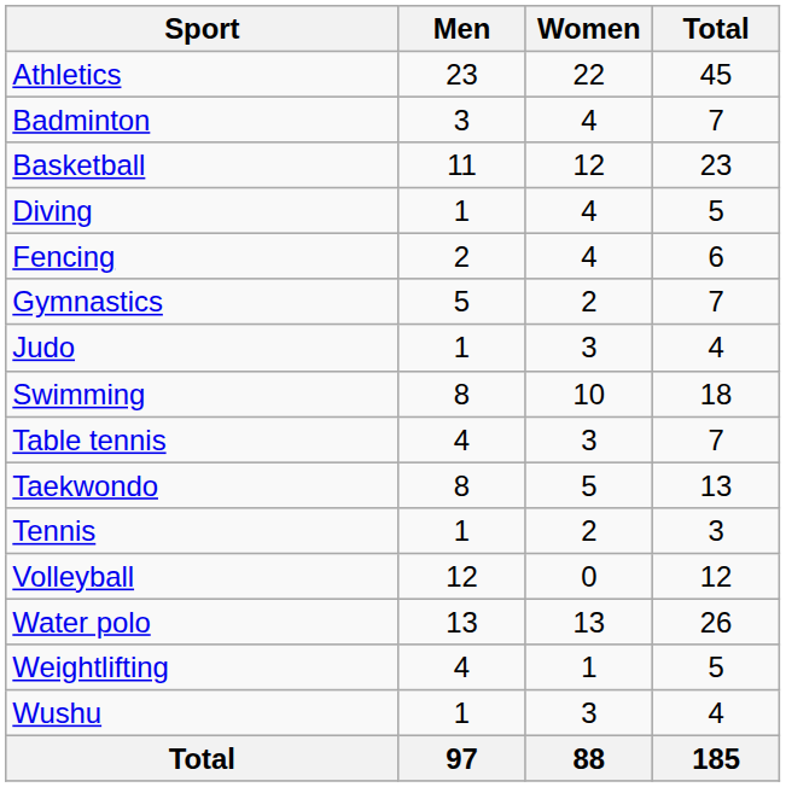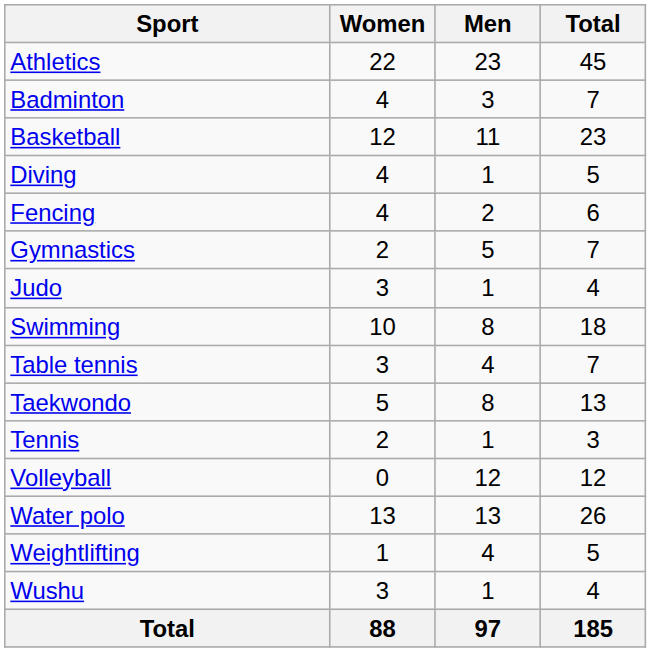columns swapped: Men <-> Women
